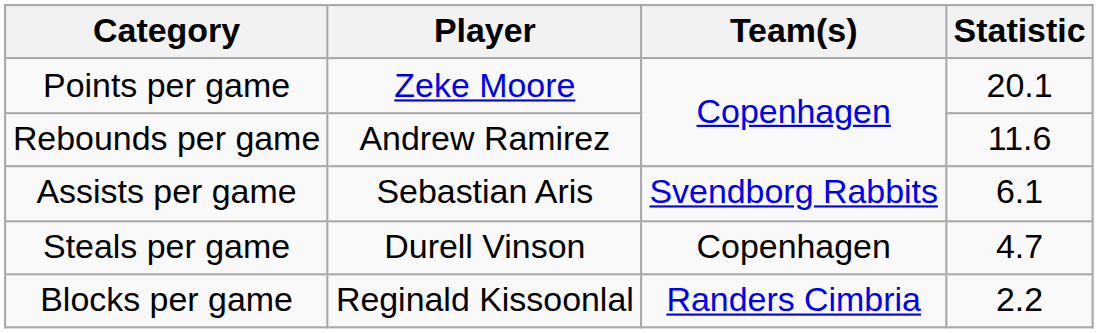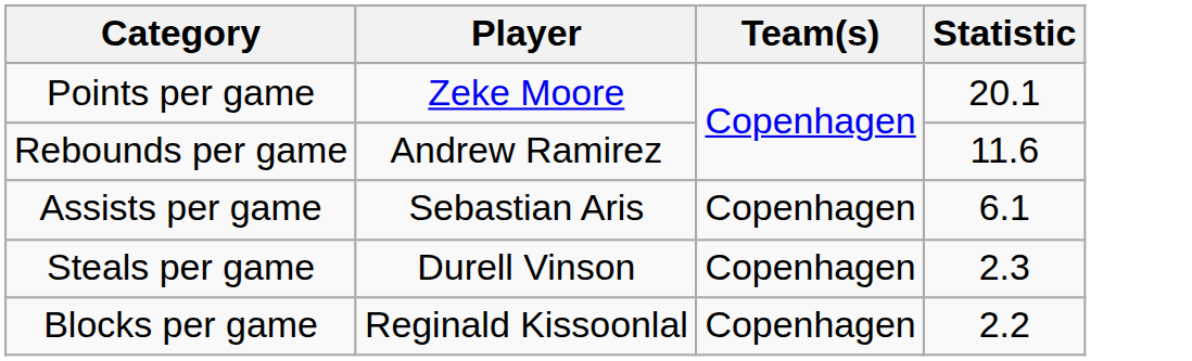Assists per game | Team(s): Svendborg Rabbits -> Copenhagen
Steals per game | Statistic: 4.7 -> 2.3
Blocks per game | Team(s): Randers Cimbria -> Copenhagen
